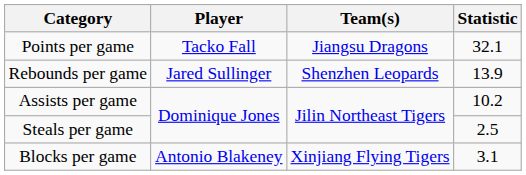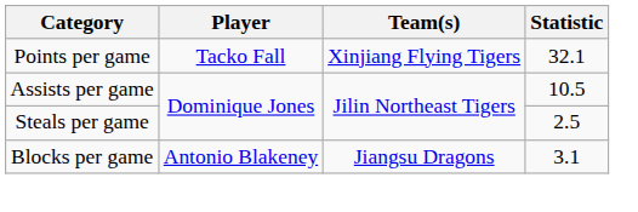Points per game | Team(s): Jiangsu Dragons -> Xinjiang Flying Tigers
- row: Rebounds per game | Jared Sullinger | Shenzhen Leopards | 13.9
Assists per game | Statistic: 10.2 -> 10.5
Blocks per game | Team(s): Xinjiang Flying Tigers -> Jiangsu Dragons
